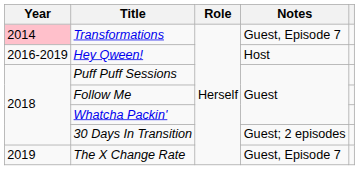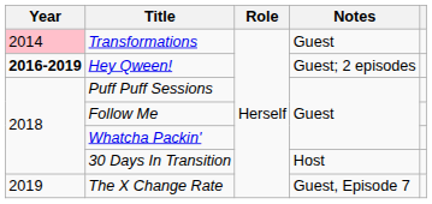Transformations | Notes: Guest, Episode 7 -> Guest
Hey Qween! | Year: normal -> bold
Hey Qween! | Notes: Host -> Guest; 2 episodes
30 Days In Transition | Notes: Guest; 2 episodes -> Host
